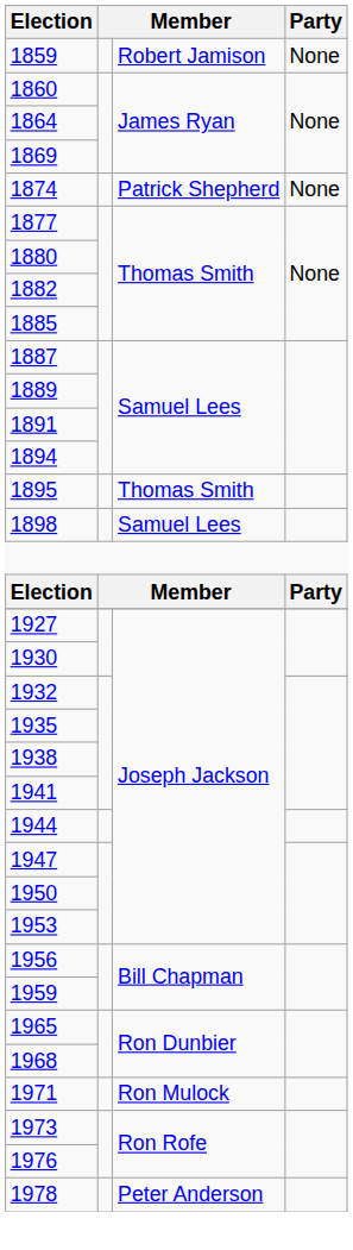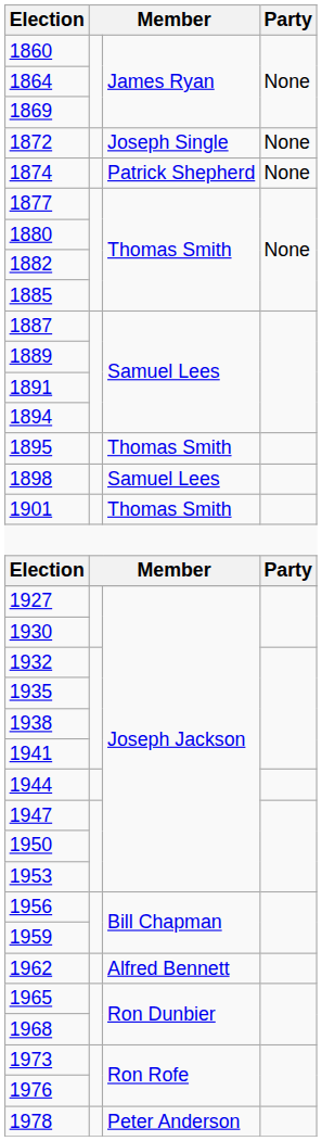- row: 1859 | Robert Jamison | None
+ row: 1872 | Joseph Single | None
+ row: 1901 | Thomas Smith
+ row: 1962 | Alfred Bennett
- row: 1971 | Ron Mulock
